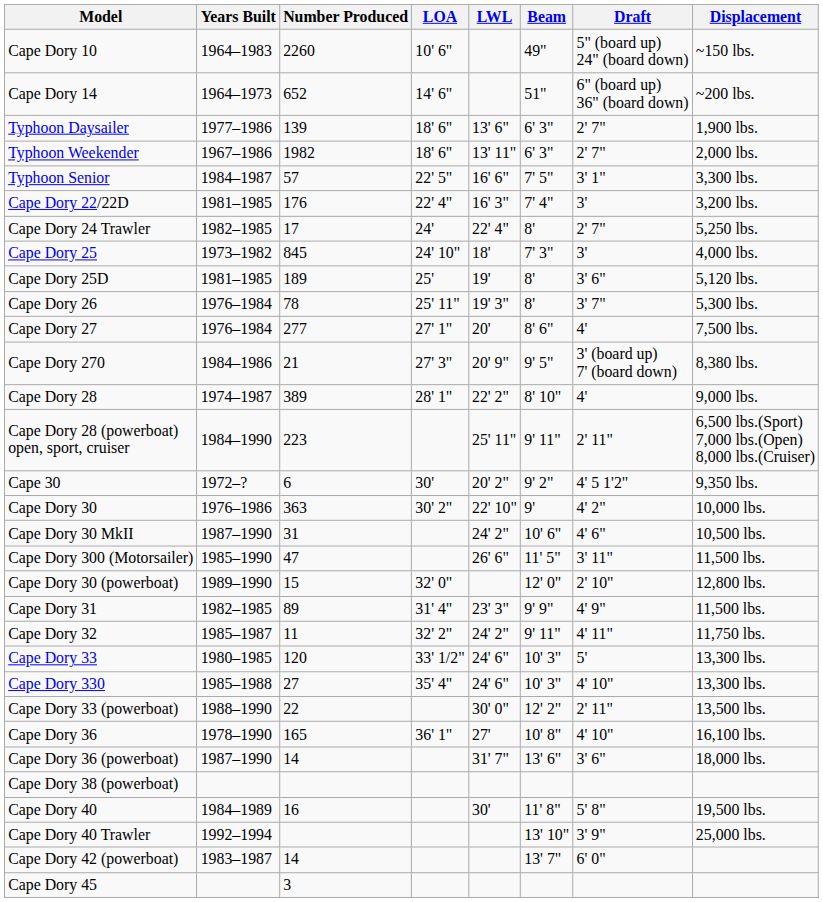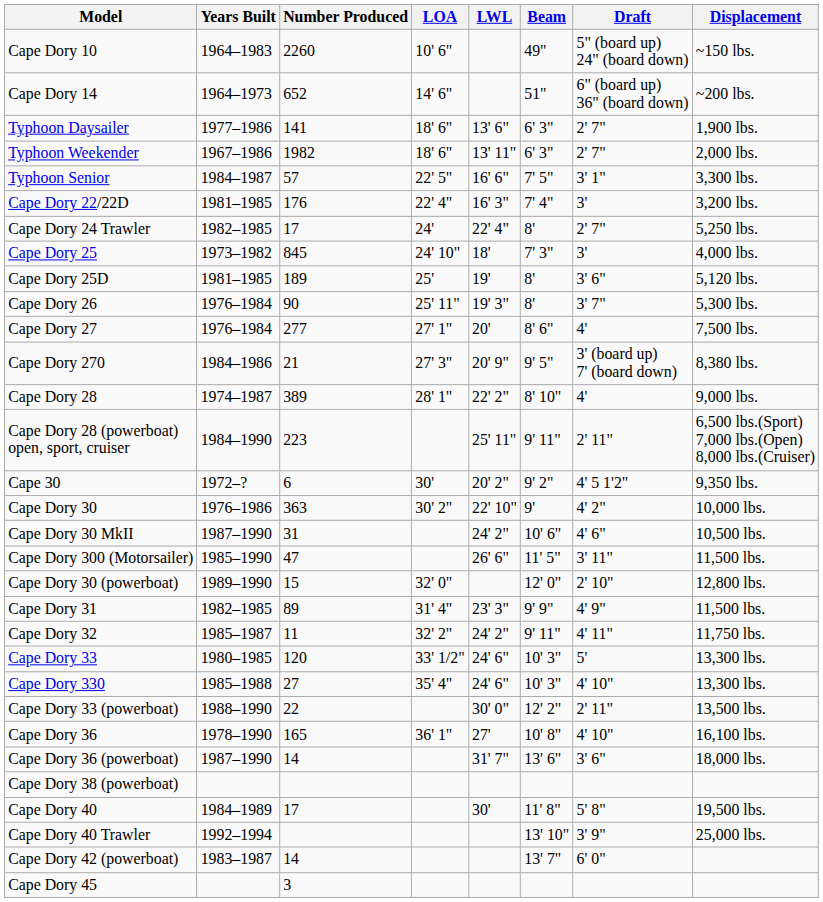Typhoon Daysailer | Number Produced: 139 -> 141
Cape Dory 26 | Number Produced: 78 -> 90
Cape Dory 40 | Number Produced: 16 -> 17
